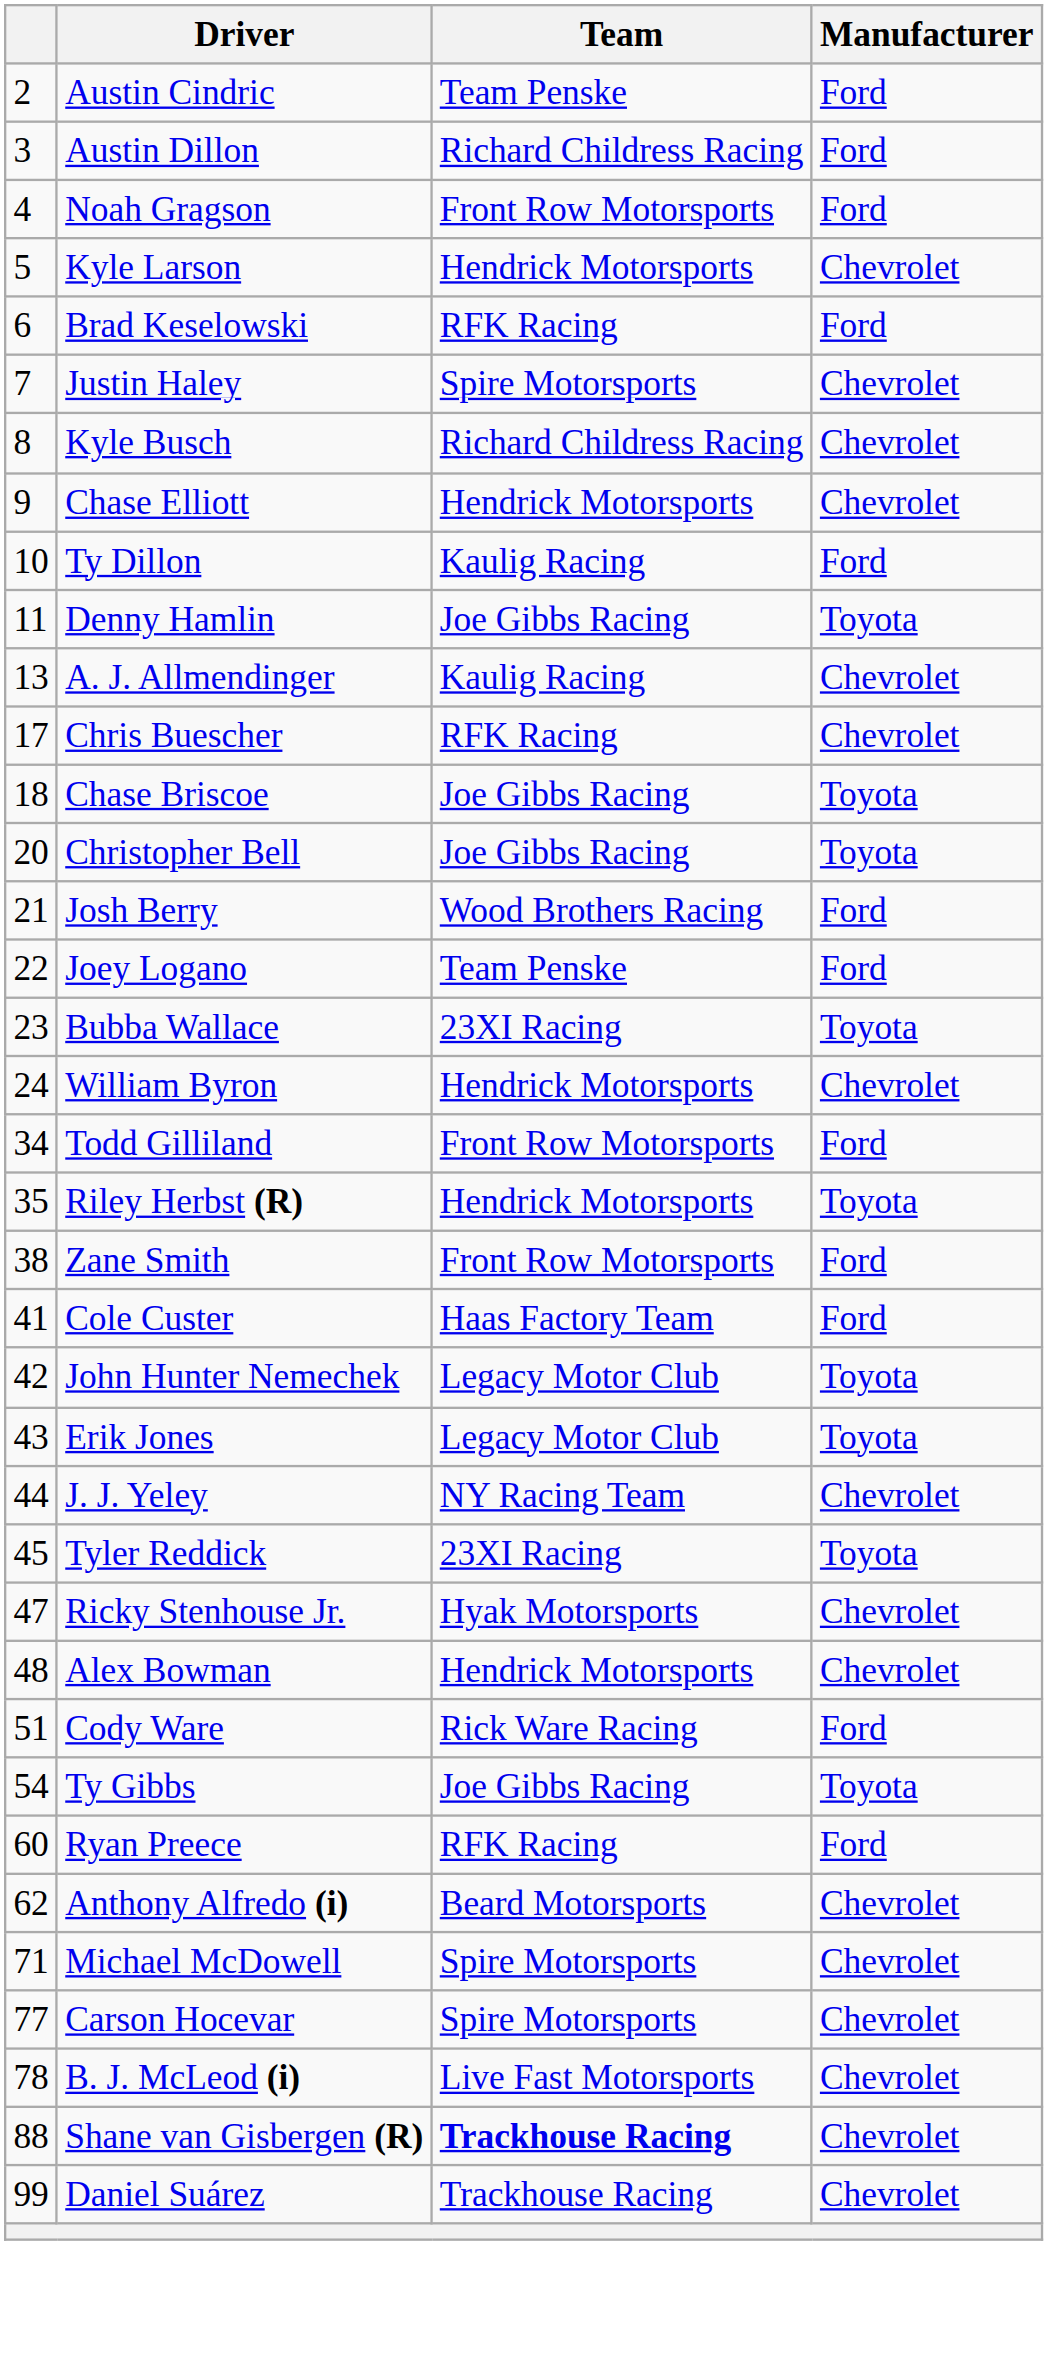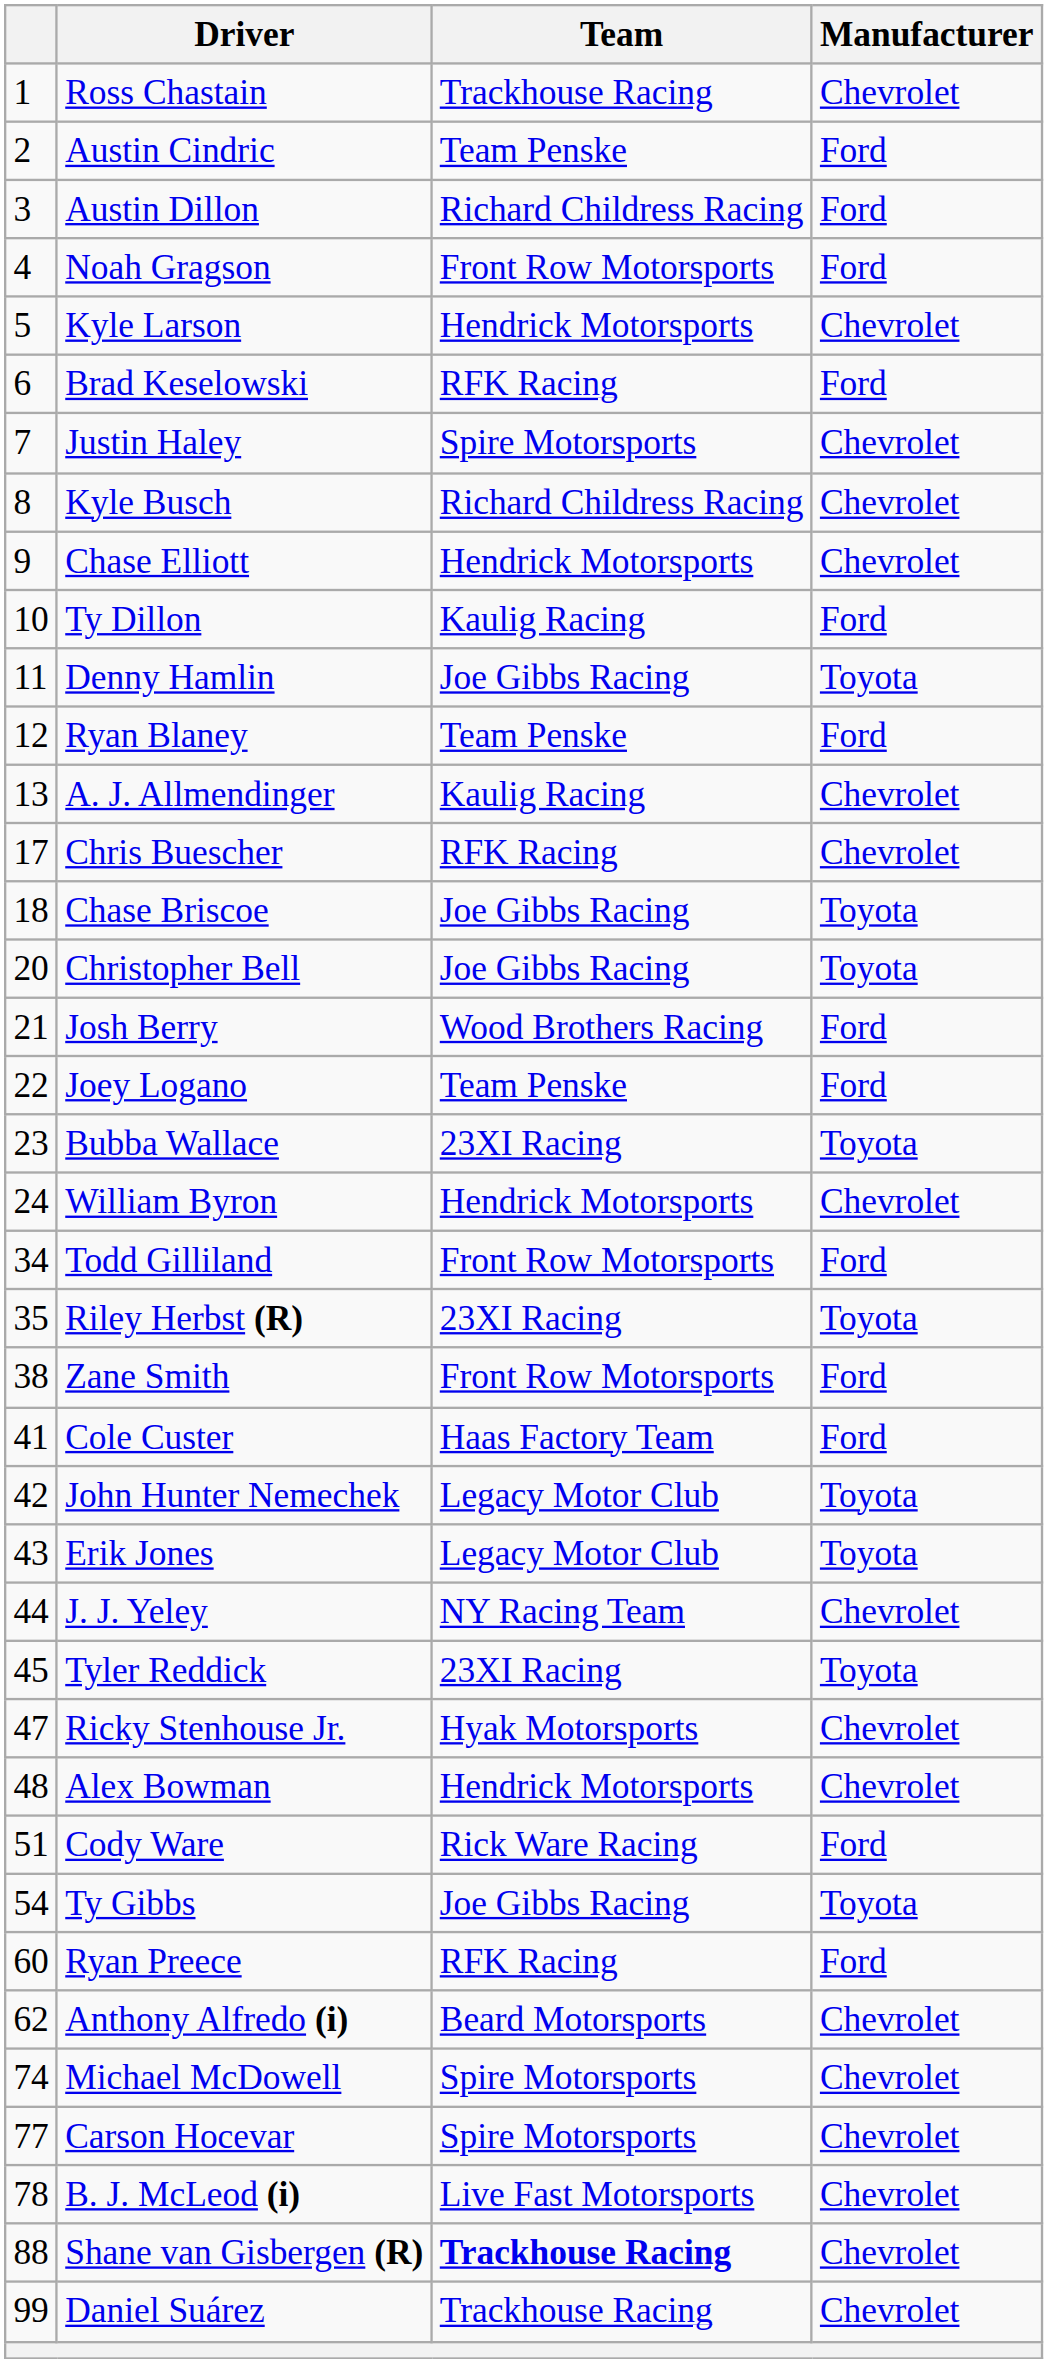+ row: 1 | Ross Chastain | Trackhouse Racing | Chevrolet
+ row: 12 | Ryan Blaney | Team Penske | Ford
Riley Herbst (R) | Team: Hendrick Motorsports -> 23XI Racing
Michael McDowell | column 1: 71 -> 74
